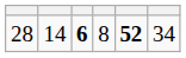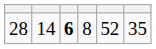28 | column 5: bold -> normal
28 | column 6: 34 -> 35
